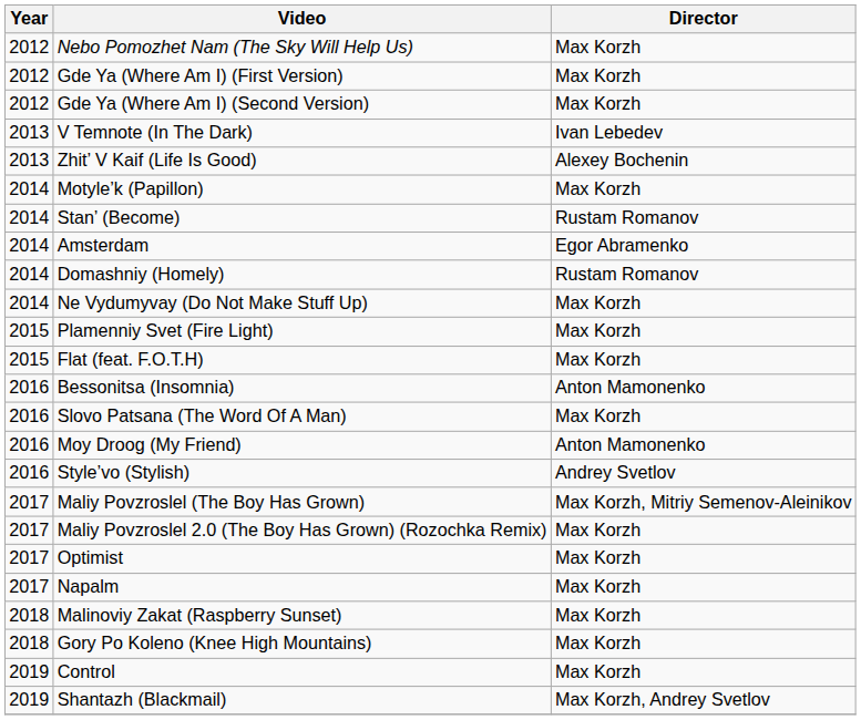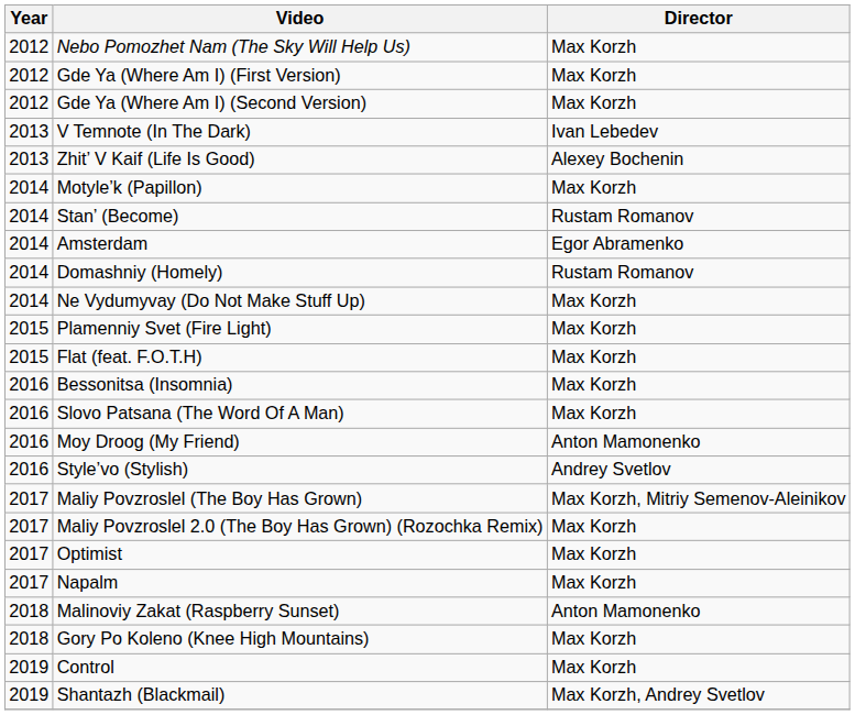Bessonitsa (Insomnia) | Director: Anton Mamonenko -> Max Korzh
Malinoviy Zakat (Raspberry Sunset) | Director: Max Korzh -> Anton Mamonenko
